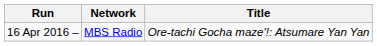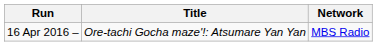columns swapped: Title <-> Network
